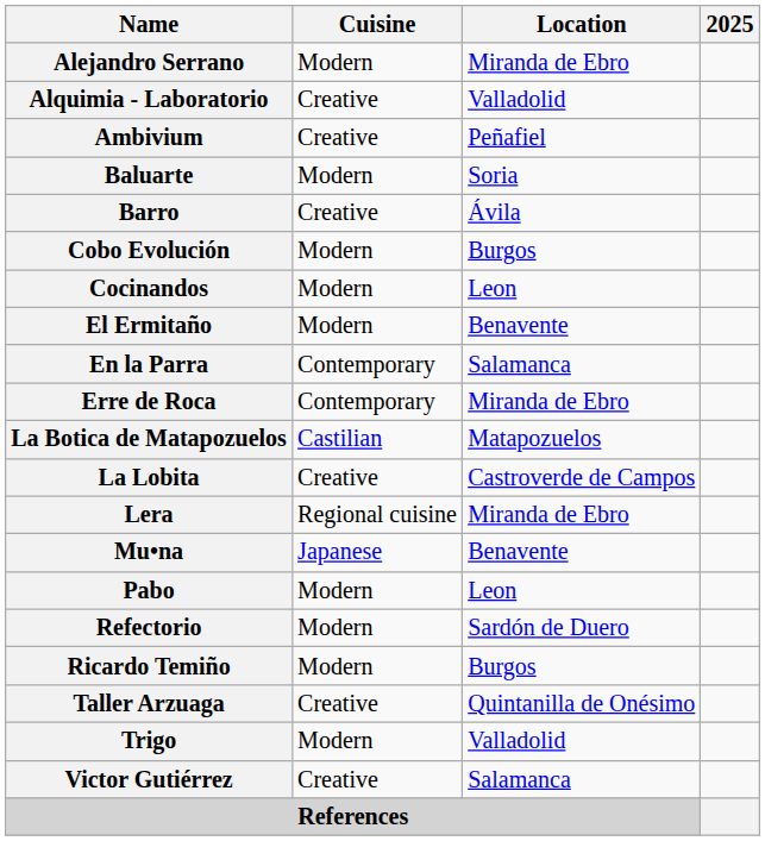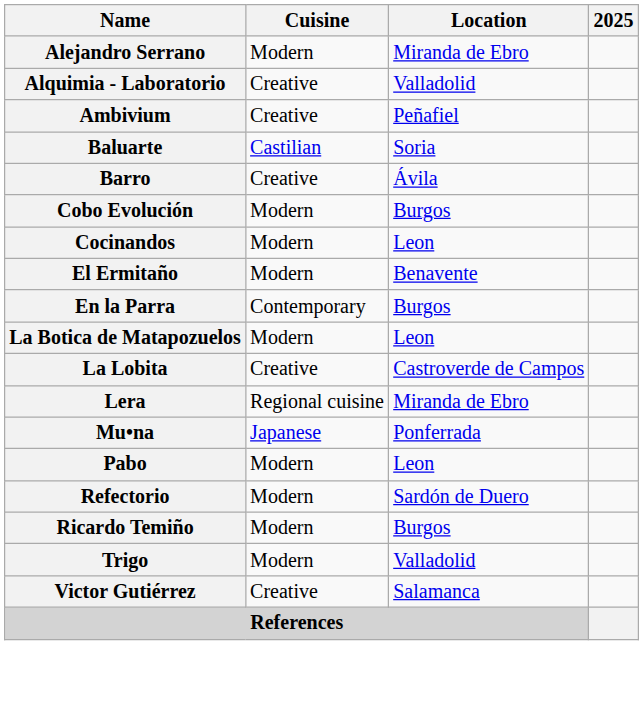Baluarte | Cuisine: Modern -> Castilian
En la Parra | Location: Salamanca -> Burgos
- row: Erre de Roca | Contemporary | Miranda de Ebro
La Botica de Matapozuelos | Cuisine: Castilian -> Modern
La Botica de Matapozuelos | Location: Matapozuelos -> Leon
Mu•na | Location: Benavente -> Ponferrada
- row: Taller Arzuaga | Creative | Quintanilla de Onésimo
